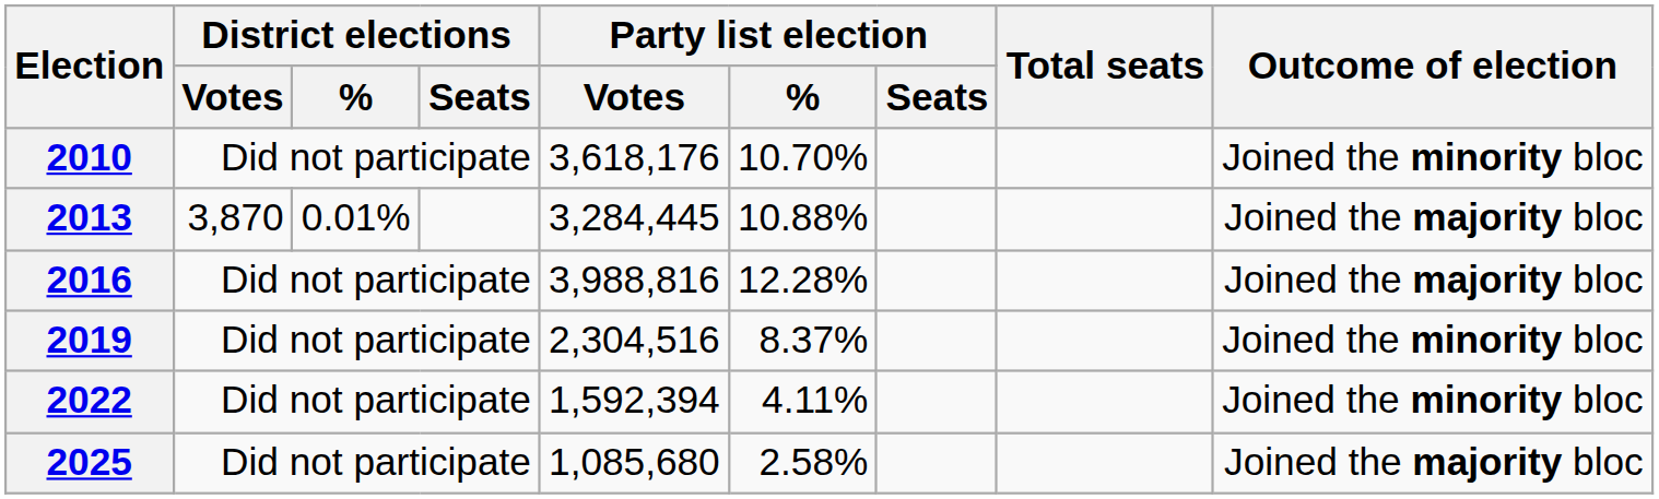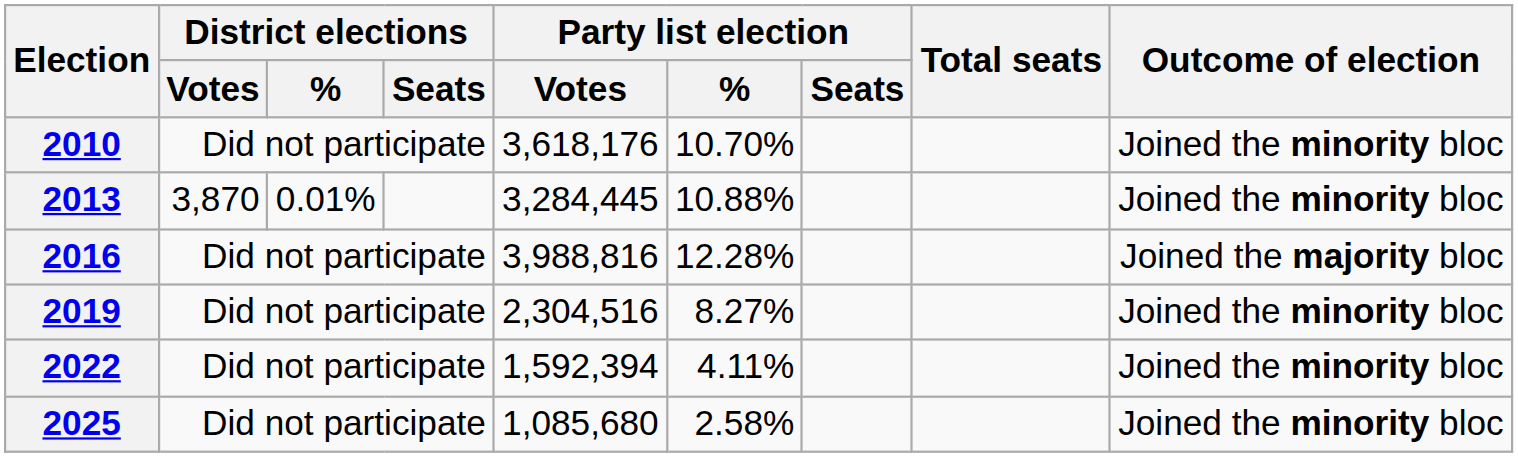2013 | Outcome of election: Joined the majority bloc -> Joined the minority bloc
2019 | Party list election / %: 8.37% -> 8.27%
2025 | Outcome of election: Joined the majority bloc -> Joined the minority bloc
